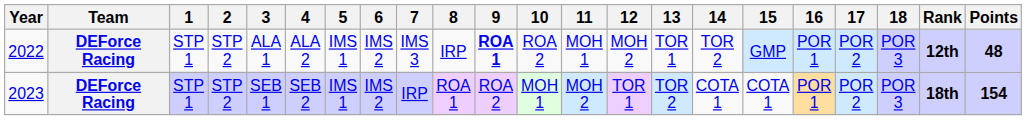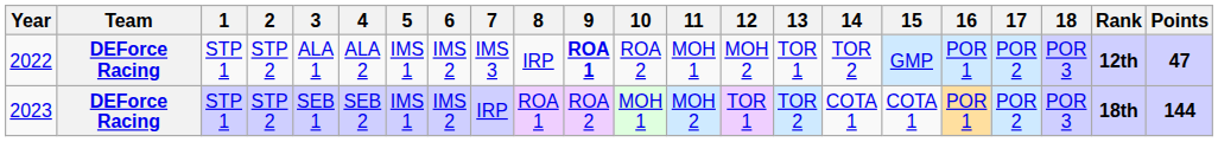2022 | Points: 48 -> 47
2023 | Points: 154 -> 144
